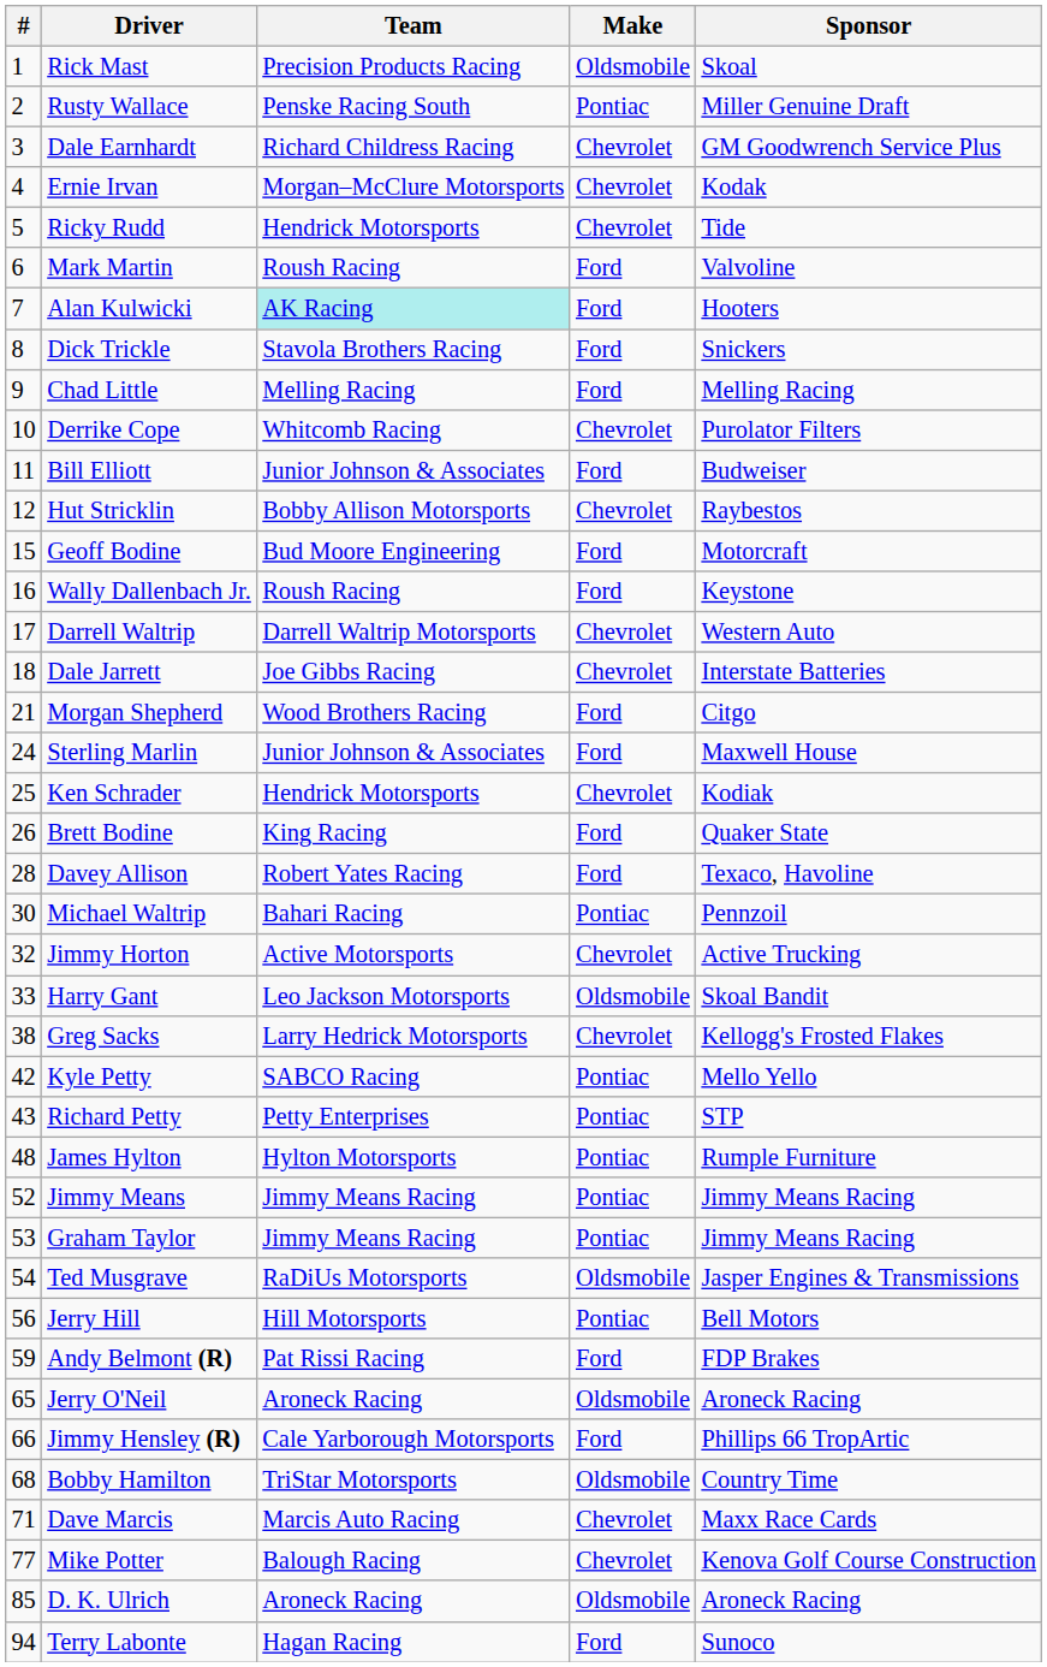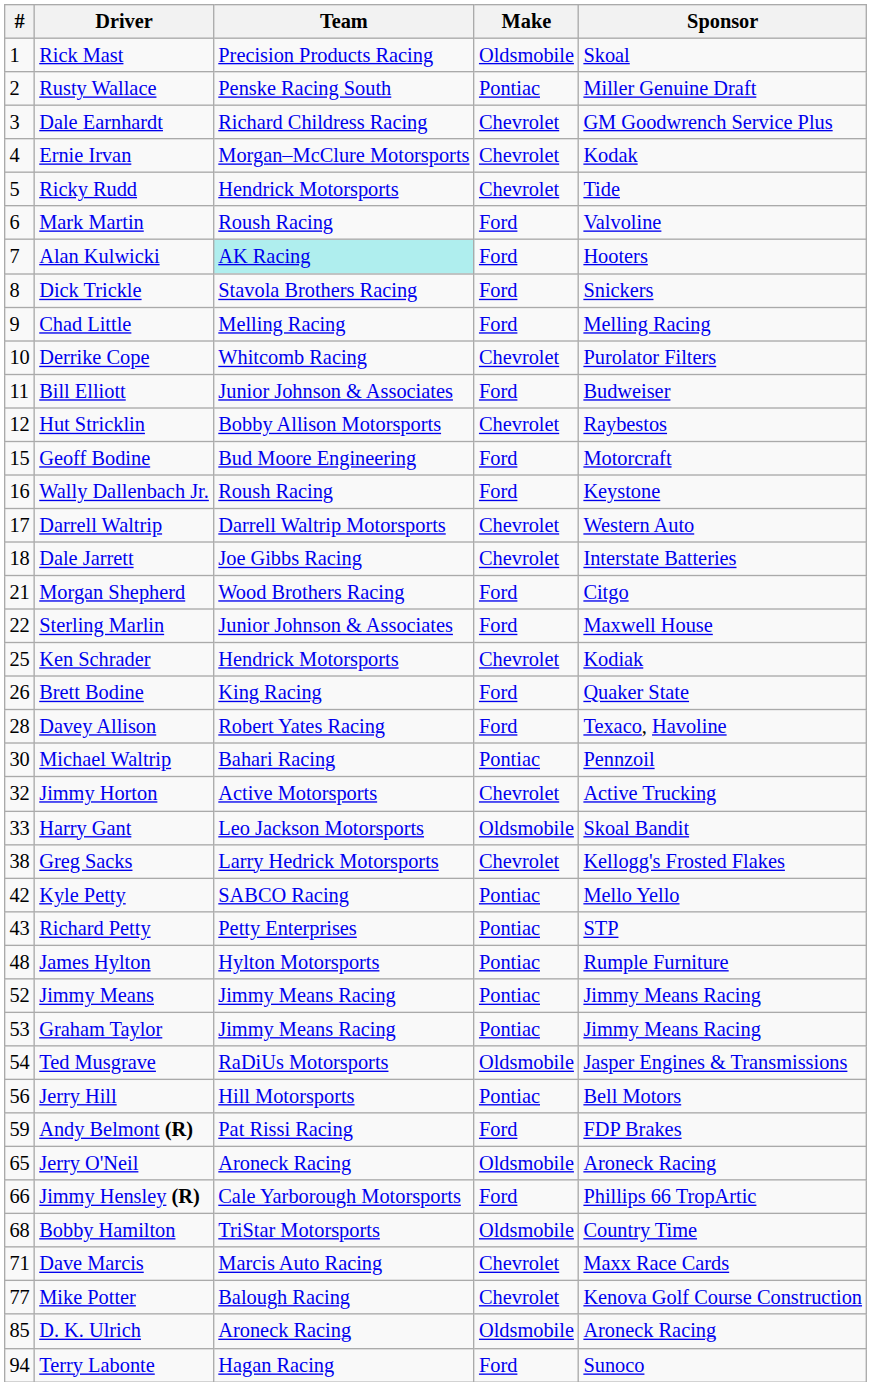Sterling Marlin | #: 24 -> 22
